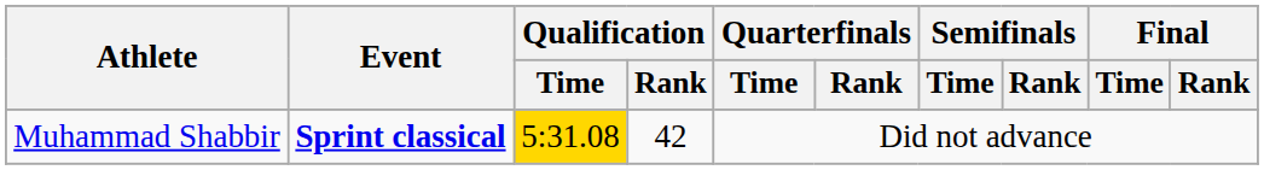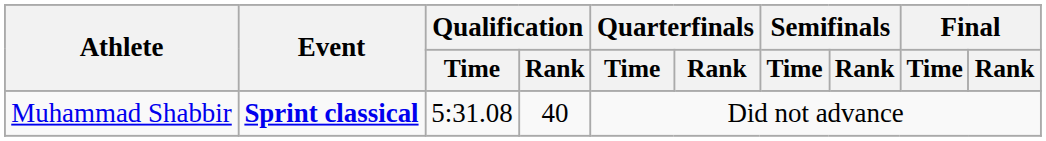Muhammad Shabbir | Qualification / Time: gold background -> no background
Muhammad Shabbir | Qualification / Rank: 42 -> 40
